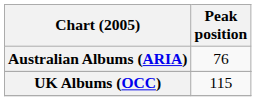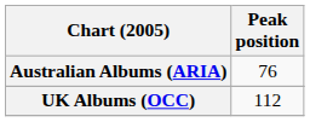UK Albums (OCC) | Peak position: 115 -> 112
